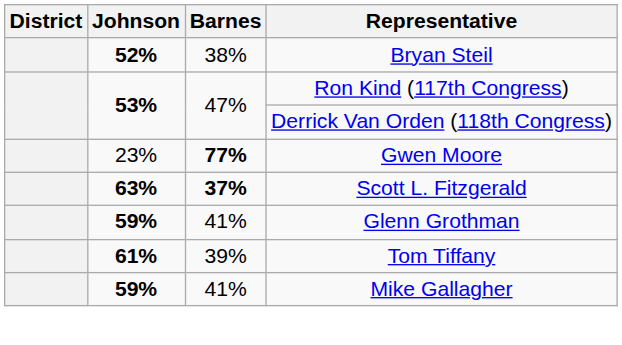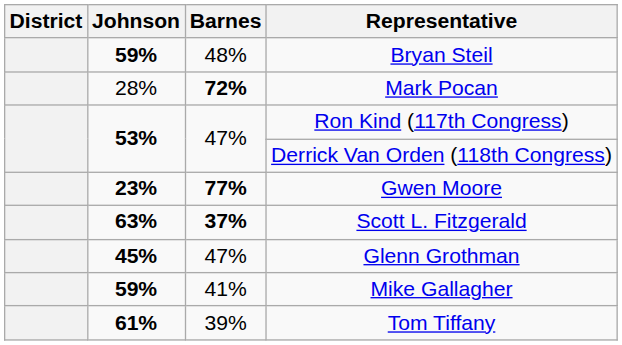Bryan Steil | Johnson: 52% -> 59%
Bryan Steil | Barnes: 38% -> 48%
+ row: 28% | 72% | Mark Pocan
Gwen Moore | Johnson: normal -> bold
Glenn Grothman | Johnson: 59% -> 45%
Glenn Grothman | Barnes: 41% -> 47%
rows swapped: Tom Tiffany <-> Mike Gallagher
